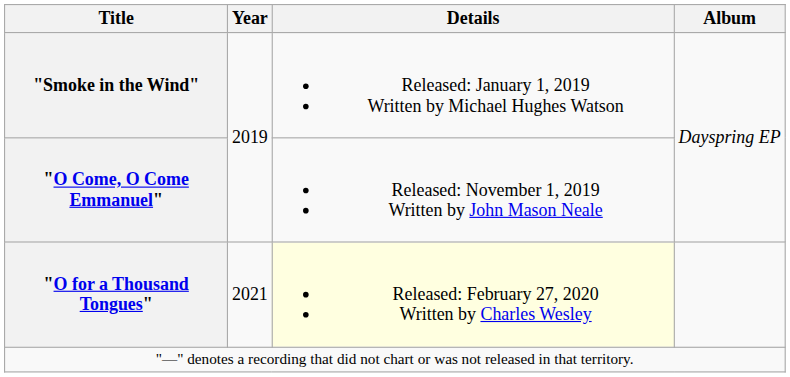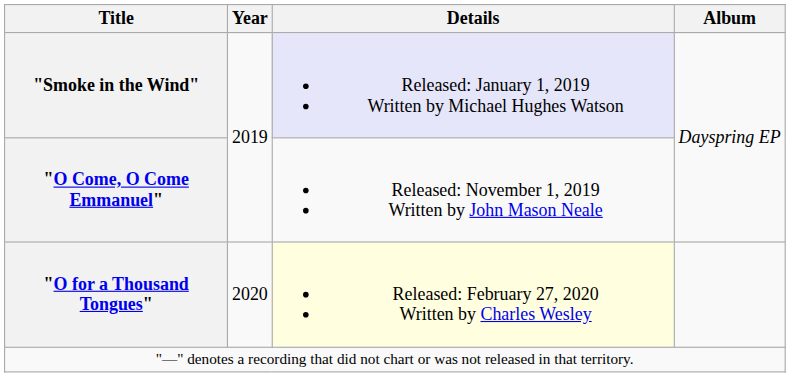"Smoke in the Wind" | Details: no background -> lavender background
"O for a Thousand Tongues" | Year: 2021 -> 2020
